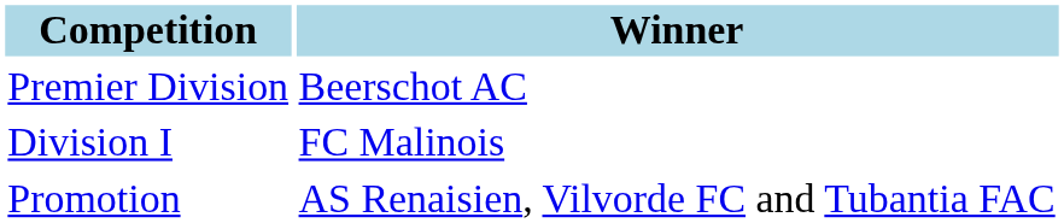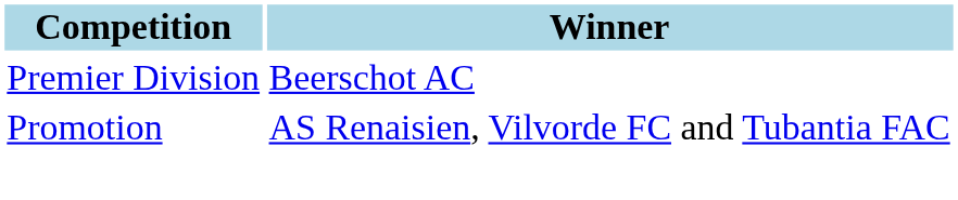- row: Division I | FC Malinois
